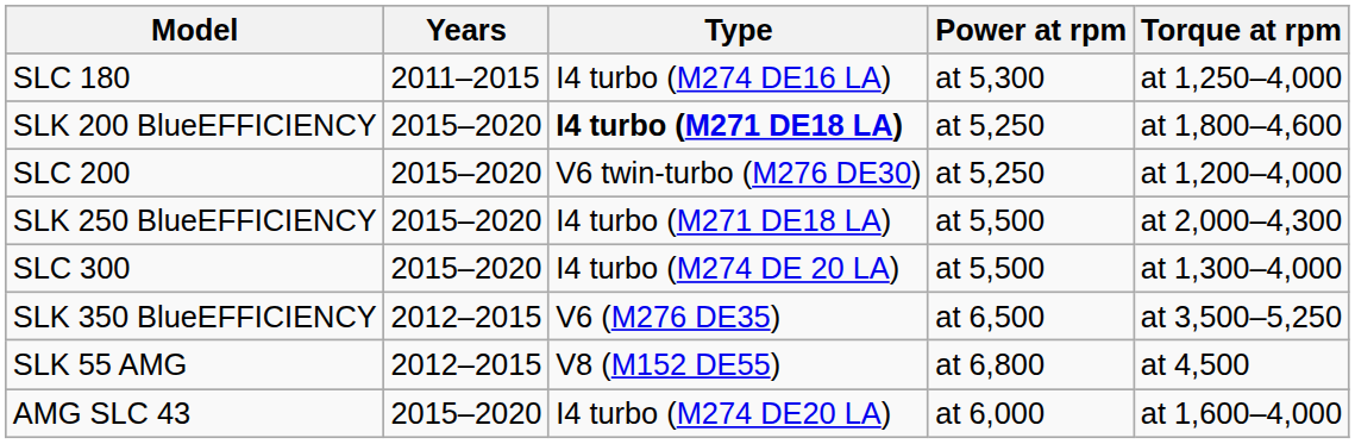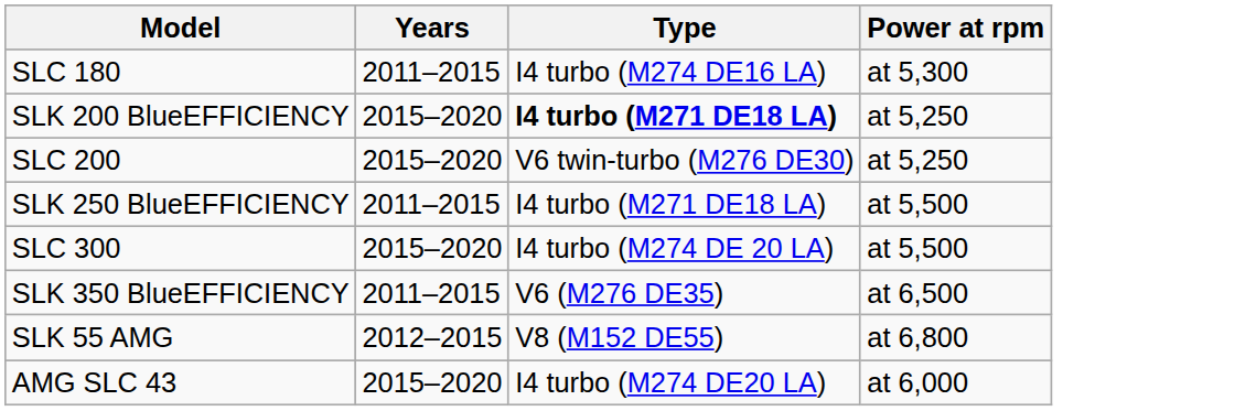- column: Torque at rpm | at 1,250–4,000 | at 1,800–4,600 | at 1,200–4,000 | at 2,000–4,300 | at 1,300–4,000 | at 3,500–5,250 | at 4,500 | at 1,600–4,000
SLK 250 BlueEFFICIENCY | Years: 2015–2020 -> 2011–2015
SLK 350 BlueEFFICIENCY | Years: 2012–2015 -> 2011–2015
